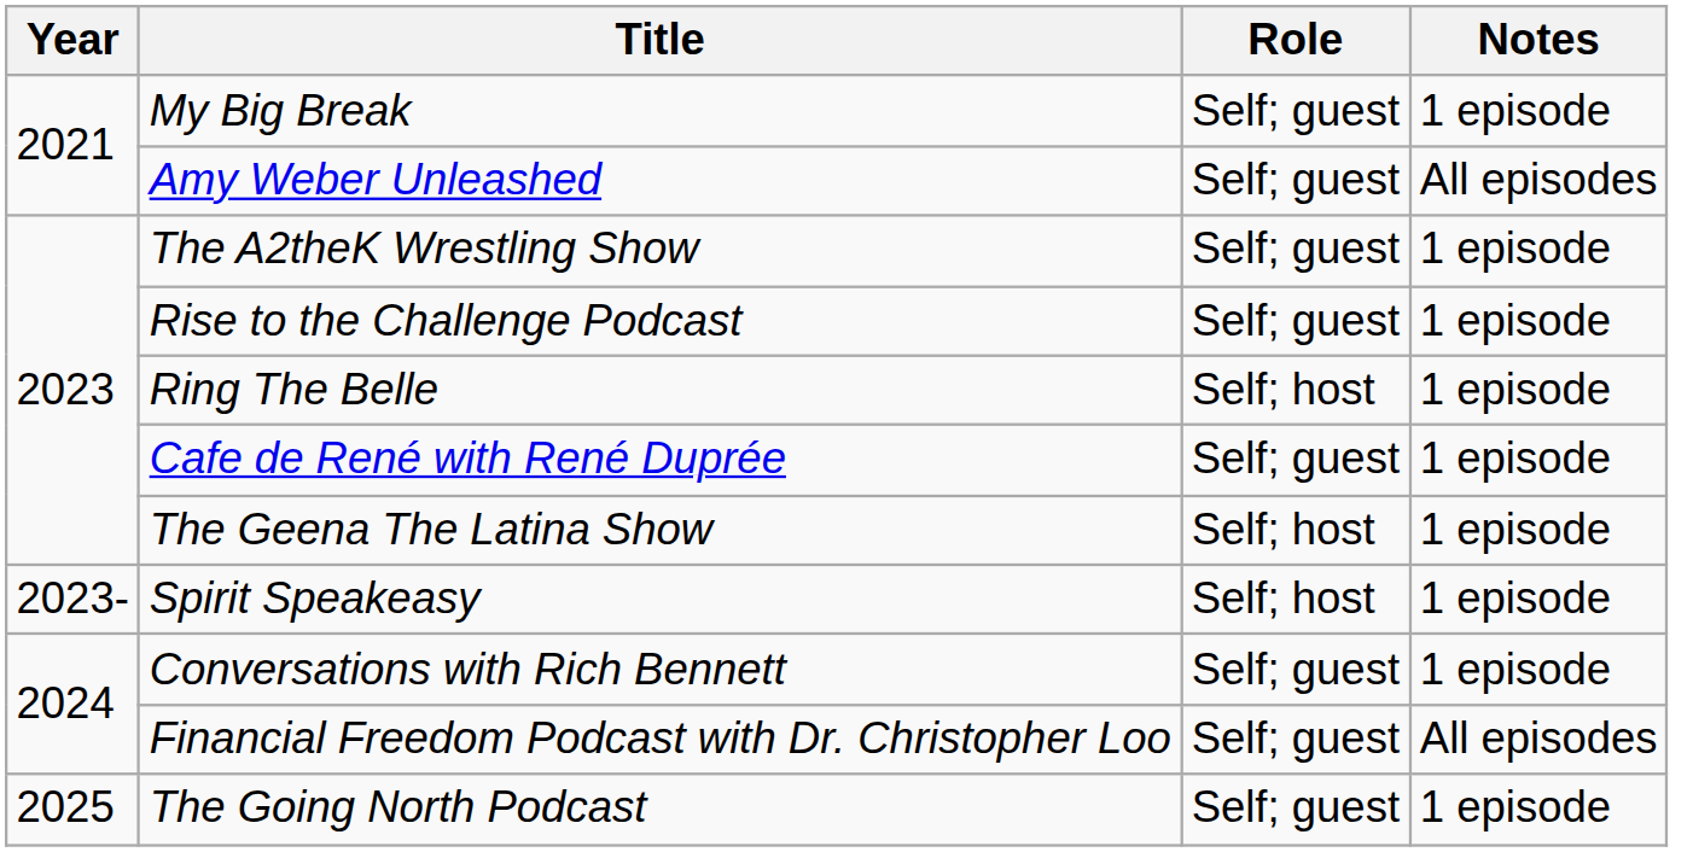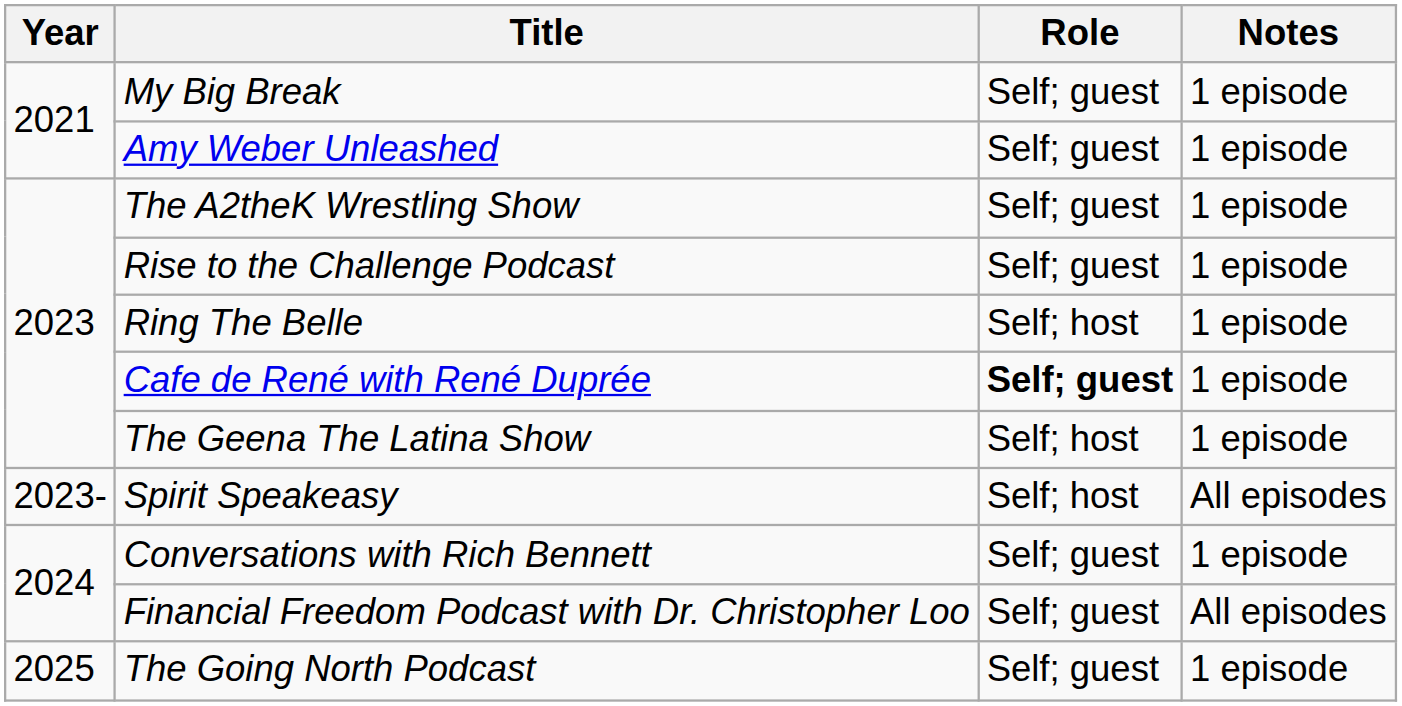Amy Weber Unleashed | Notes: All episodes -> 1 episode
Cafe de René with René Duprée | Role: normal -> bold
Spirit Speakeasy | Notes: 1 episode -> All episodes
